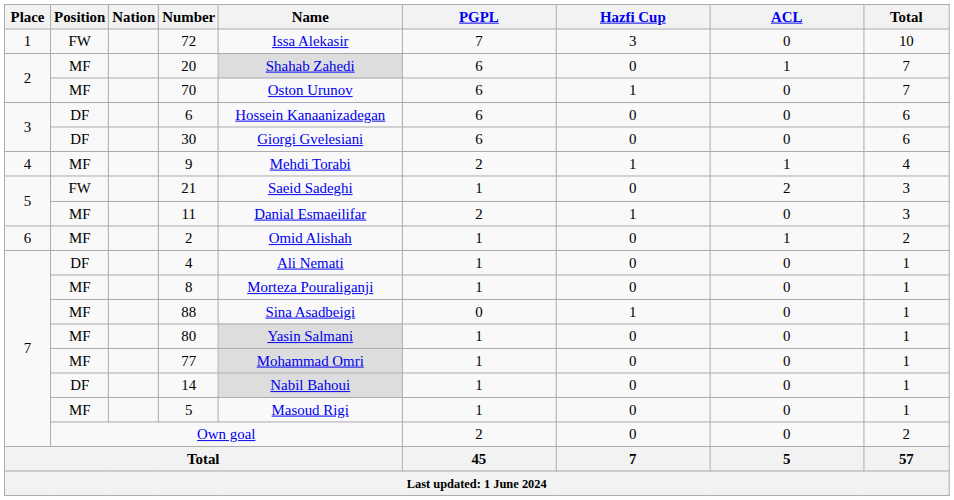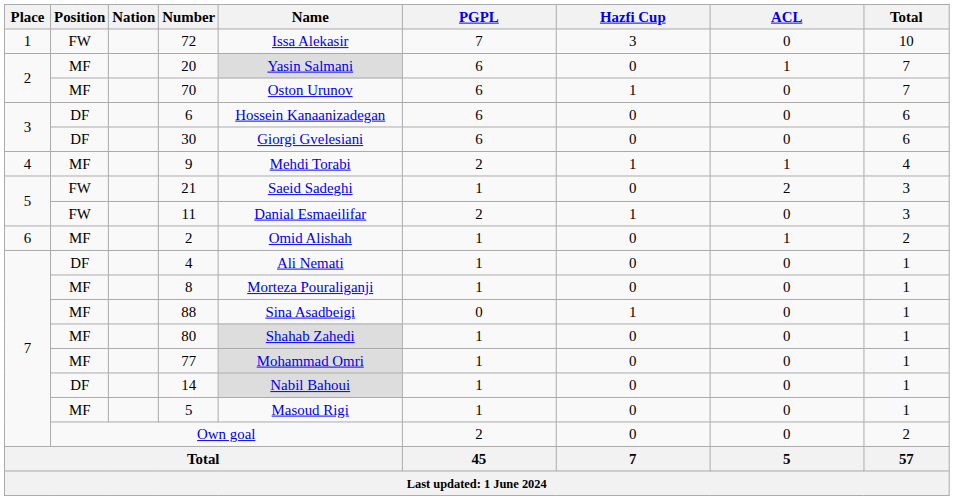20 | Name: Shahab Zahedi -> Yasin Salmani
11 | Position: MF -> FW
80 | Name: Yasin Salmani -> Shahab Zahedi
